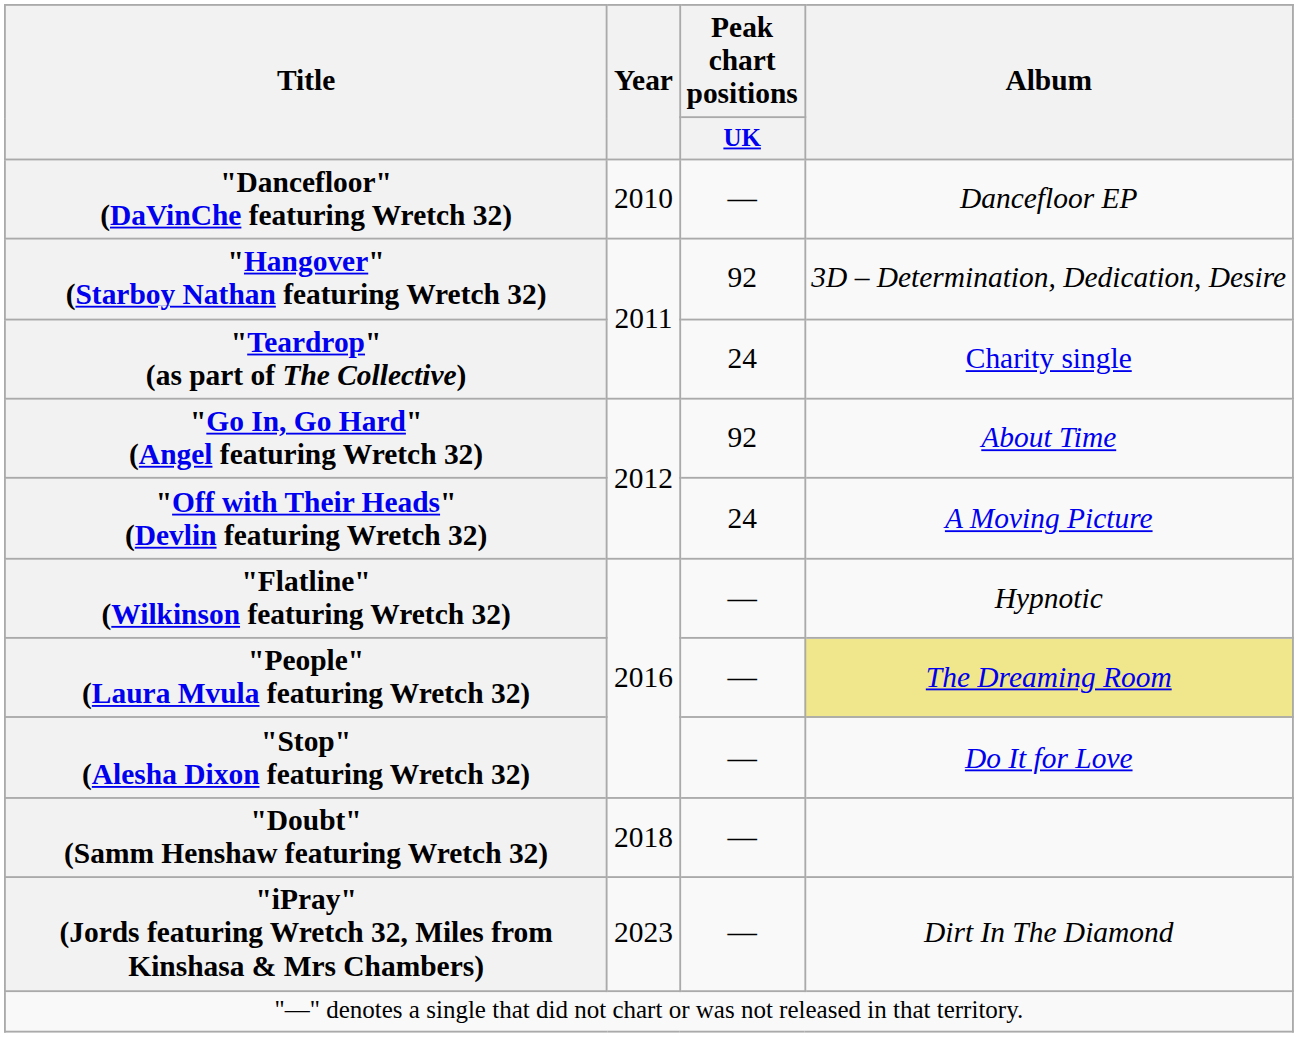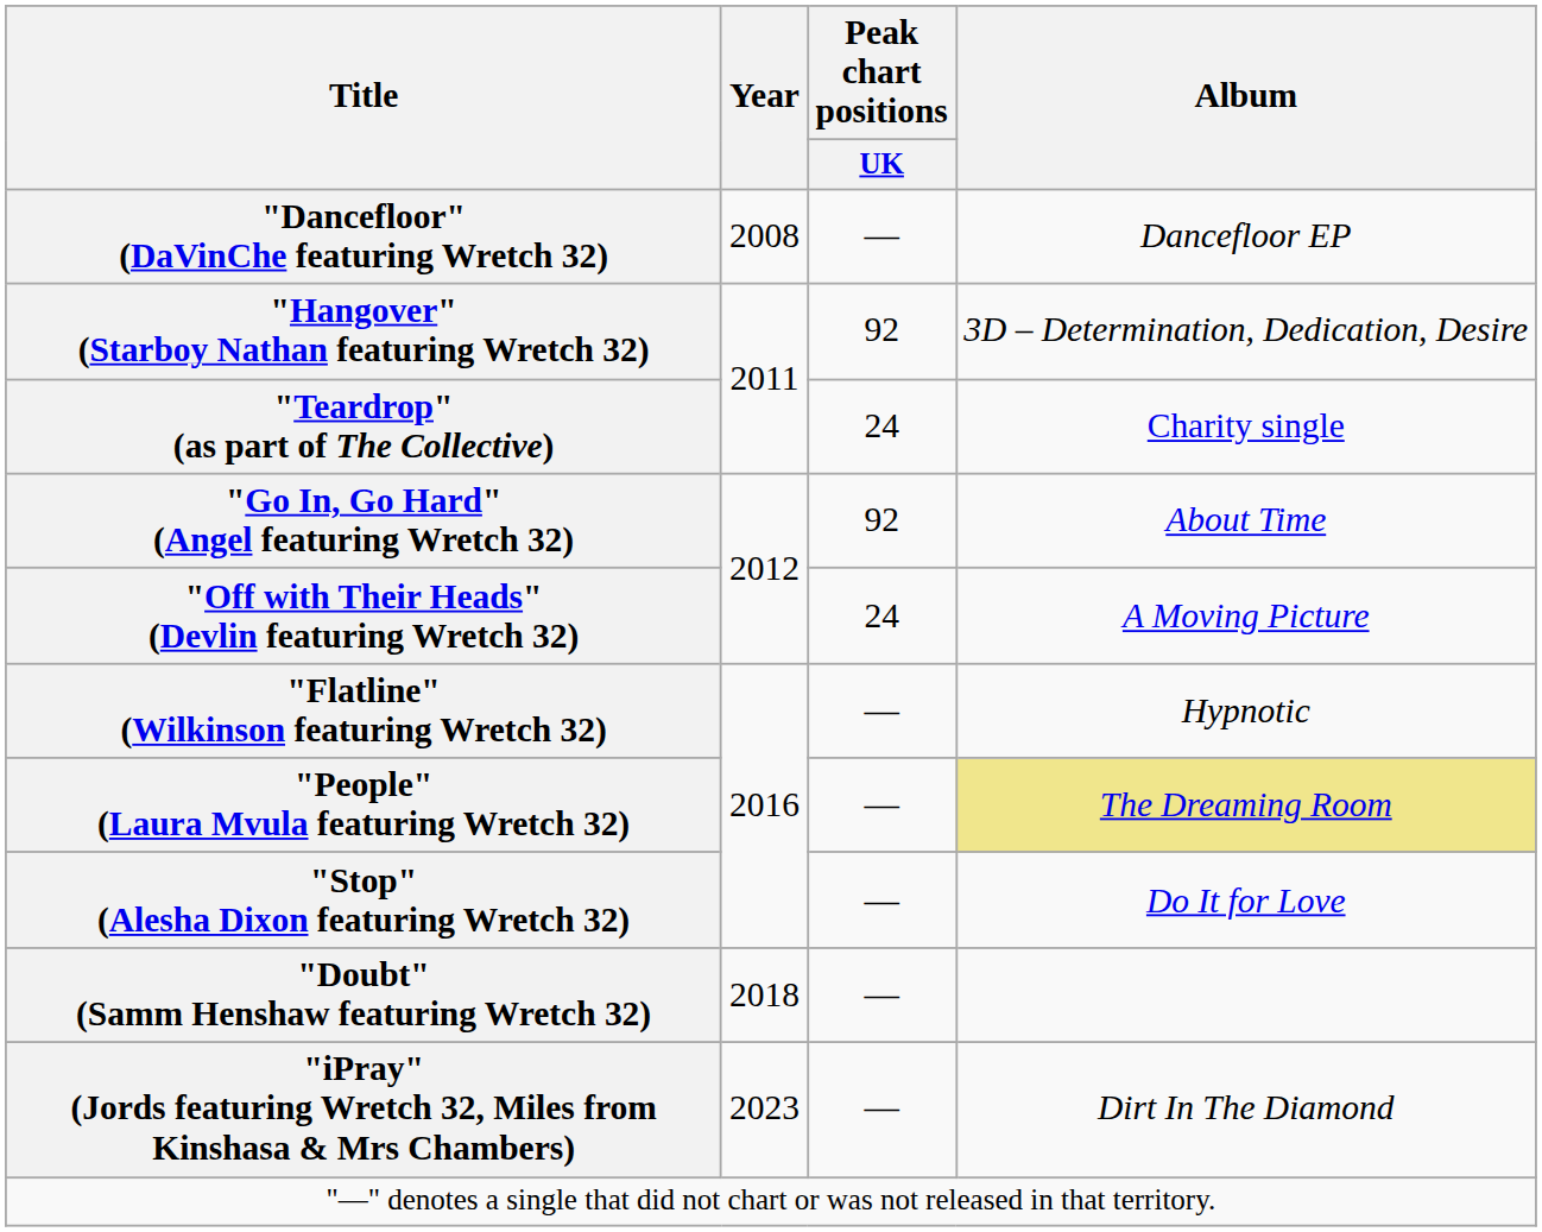"Dancefloor" (DaVinChe featuring Wretch 32) | Year: 2010 -> 2008
